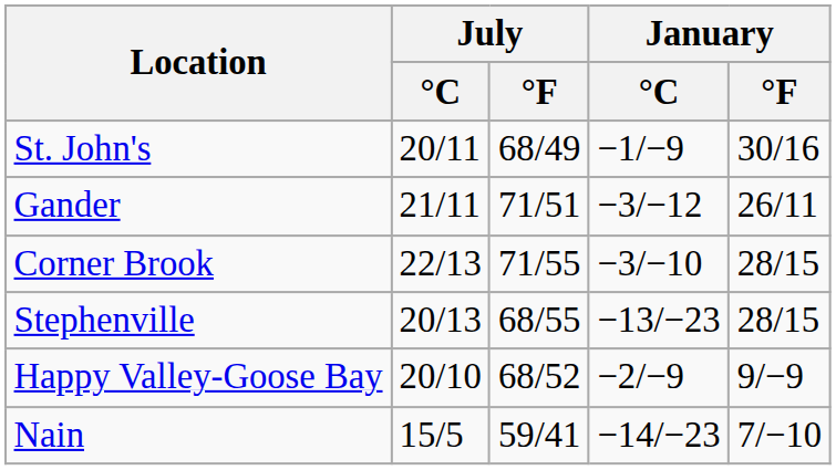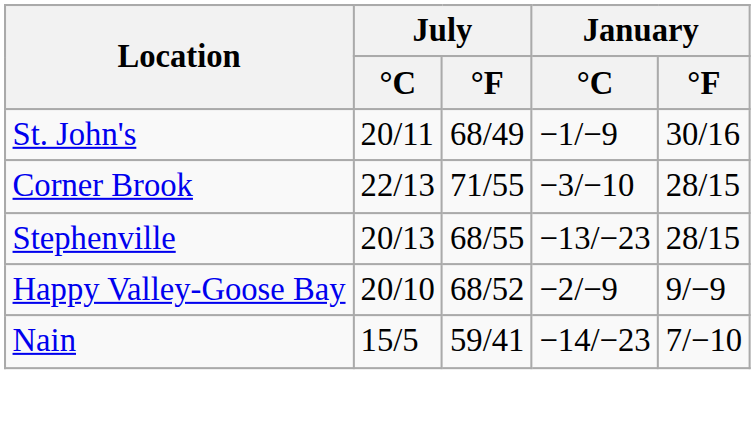- row: Gander | 21/11 | 71/51 | −3/−12 | 26/11
